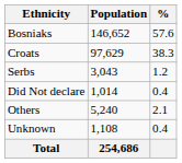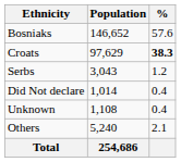Croats | %: normal -> bold
rows swapped: Others <-> Unknown
